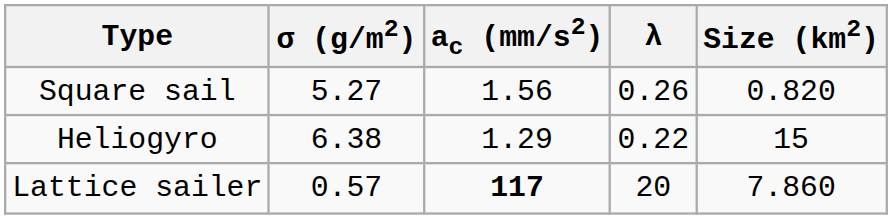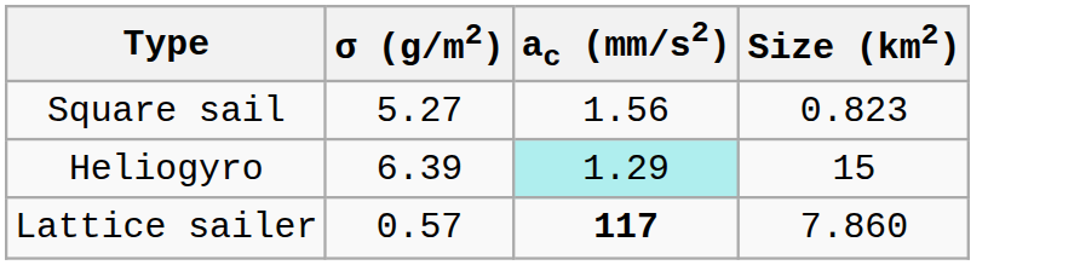- column: λ | 0.26 | 0.22 | 20
Square sail | Size (km2): 0.820 -> 0.823
Heliogyro | σ (g/m2): 6.38 -> 6.39
Heliogyro | ac (mm/s2): no background -> paleturquoise background
